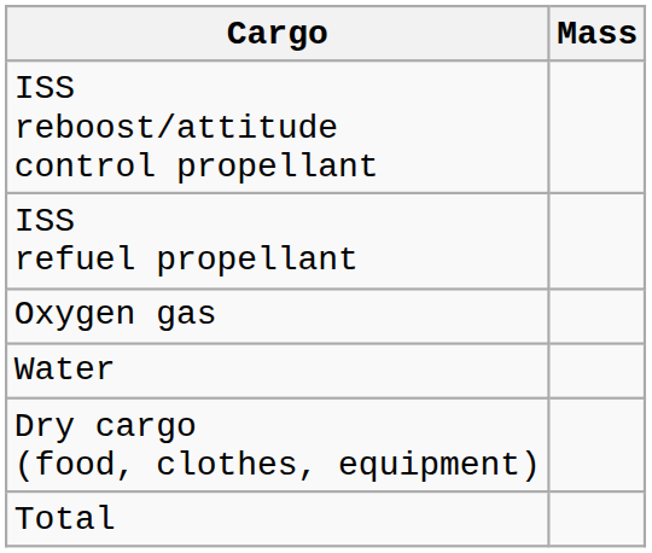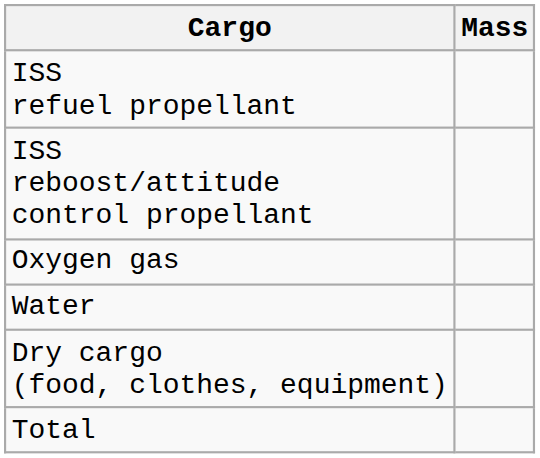rows swapped: ISS reboost/attitude control propellant <-> ISS refuel propellant
